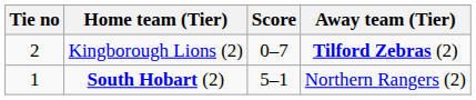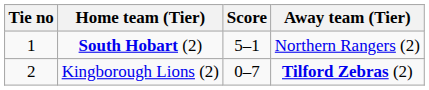rows swapped: South Hobart (2) <-> Kingborough Lions (2)
